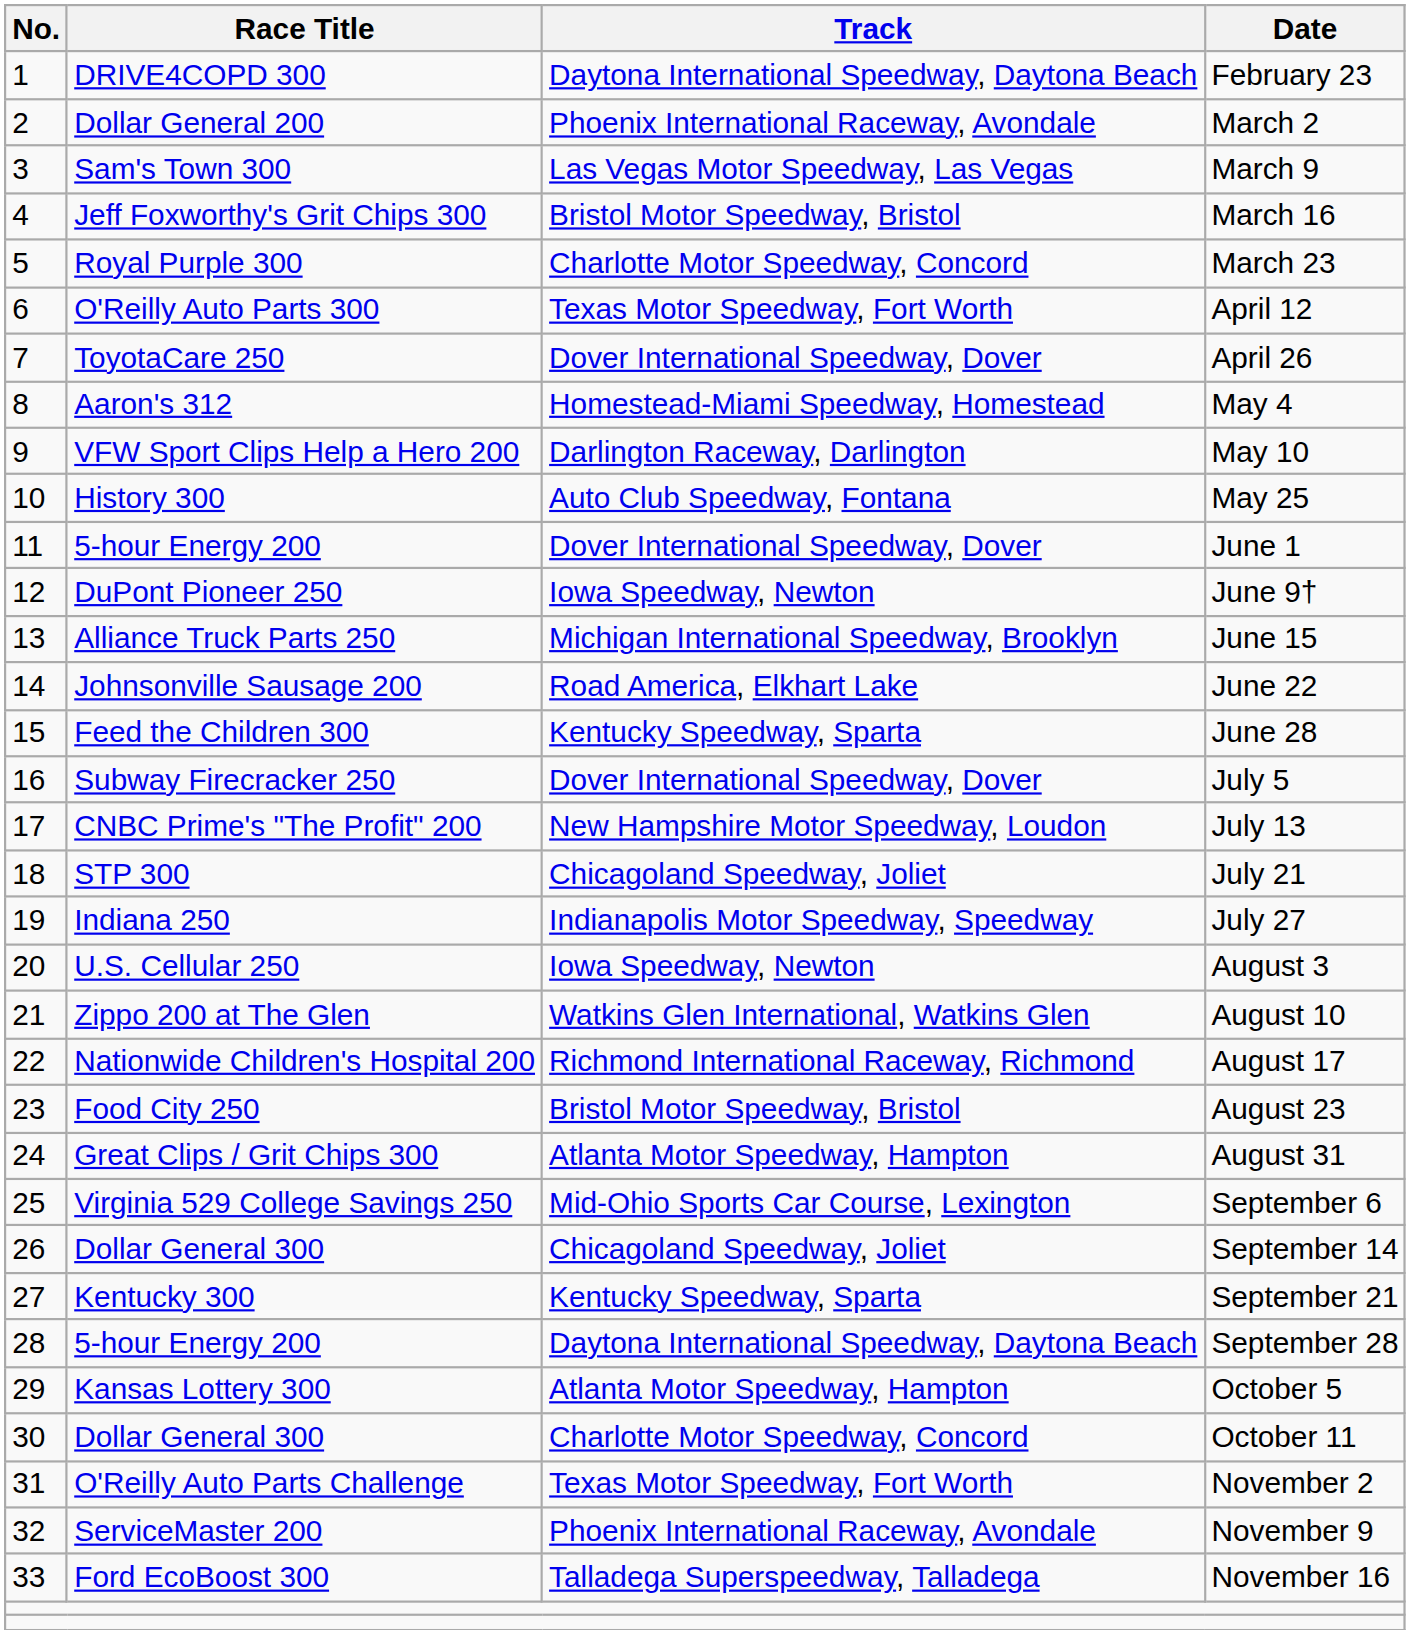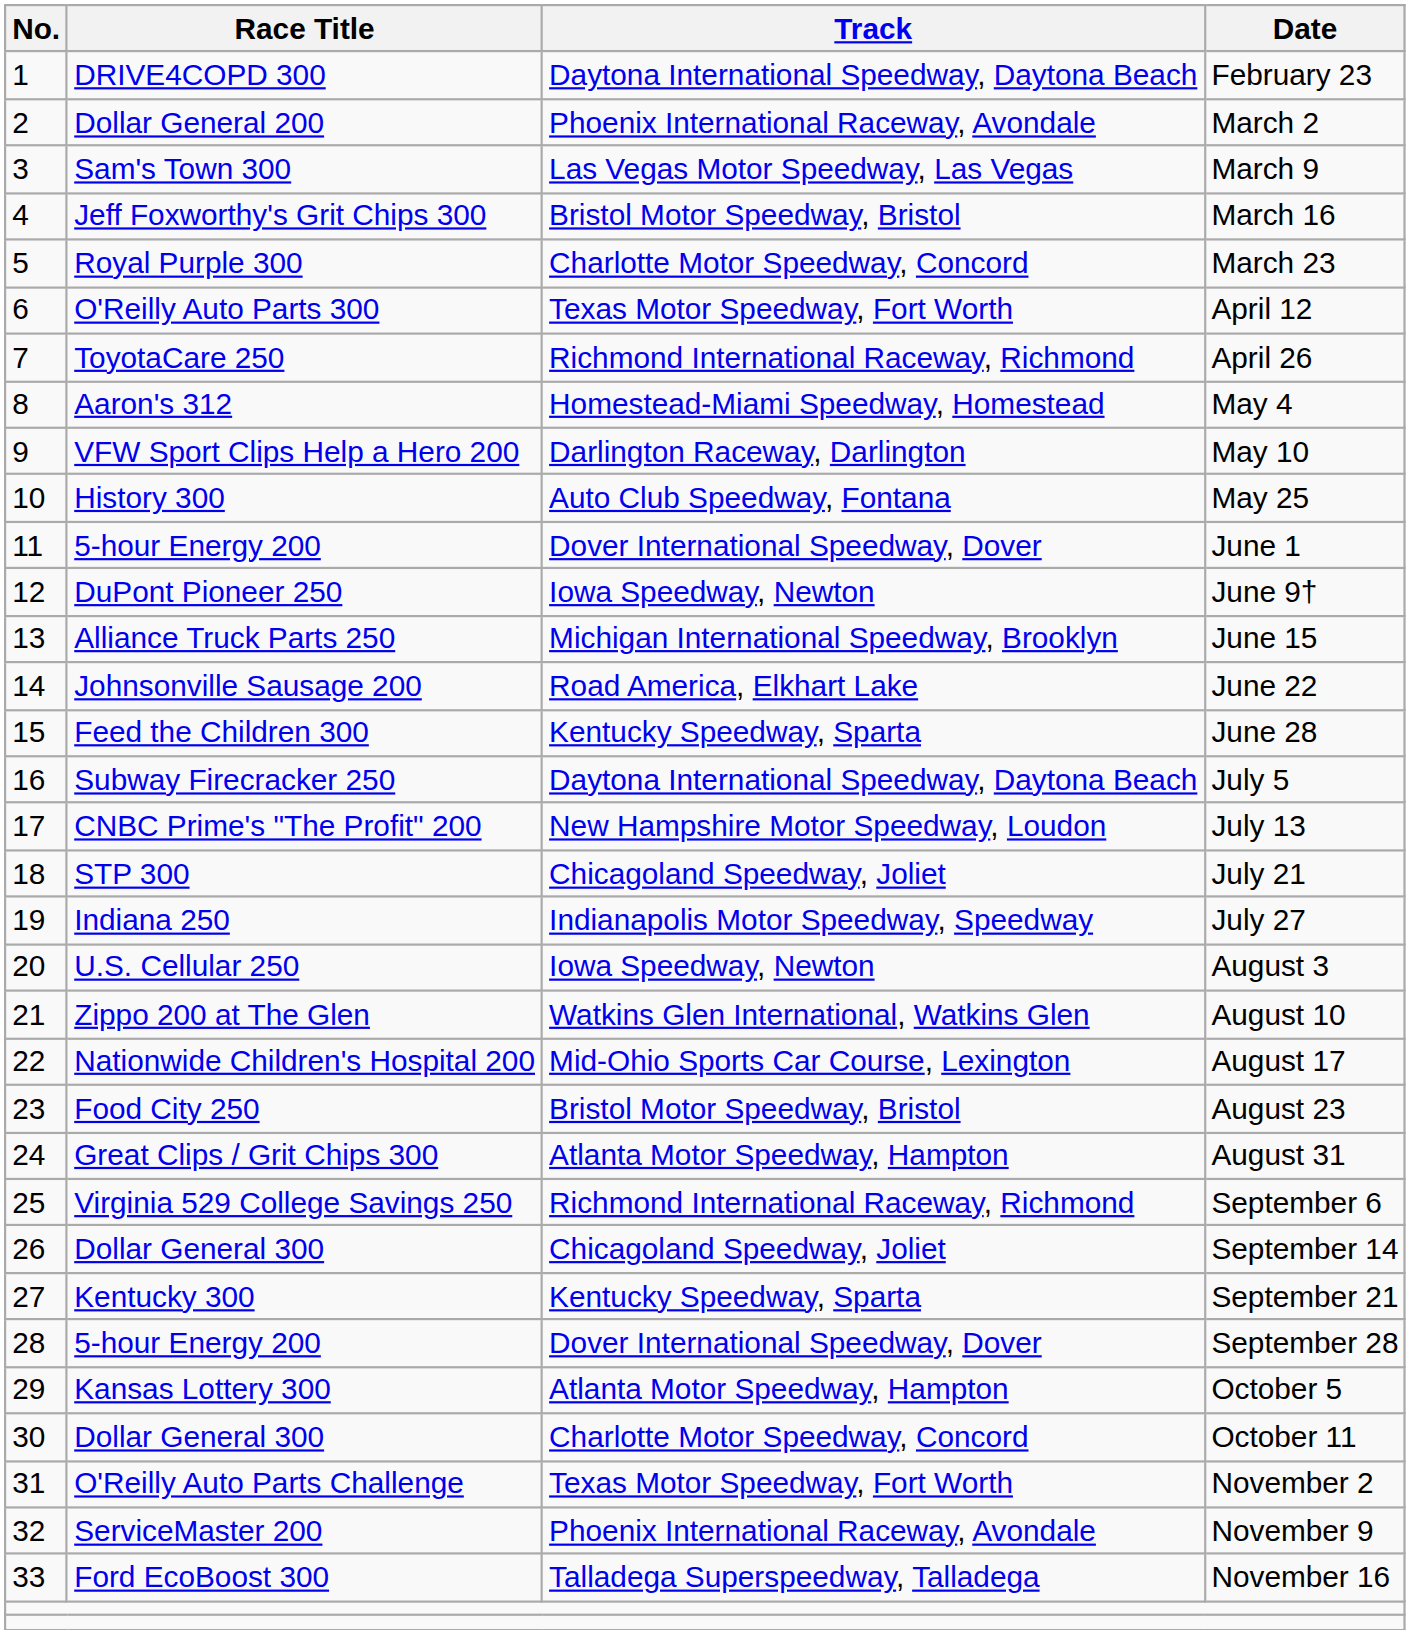April 26 | Track: Dover International Speedway, Dover -> Richmond International Raceway, Richmond
July 5 | Track: Dover International Speedway, Dover -> Daytona International Speedway, Daytona Beach
August 17 | Track: Richmond International Raceway, Richmond -> Mid-Ohio Sports Car Course, Lexington
September 6 | Track: Mid-Ohio Sports Car Course, Lexington -> Richmond International Raceway, Richmond
September 28 | Track: Daytona International Speedway, Daytona Beach -> Dover International Speedway, Dover
